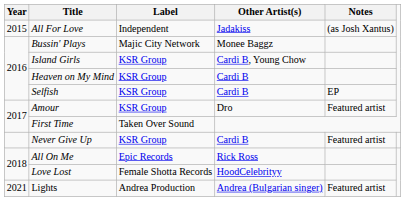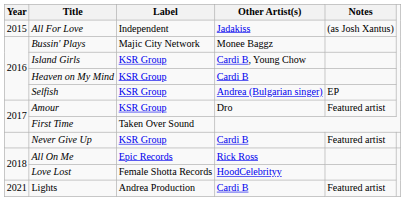Selfish | Other Artist(s): Cardi B -> Andrea (Bulgarian singer)
Lights | Other Artist(s): Andrea (Bulgarian singer) -> Cardi B
